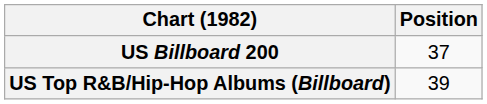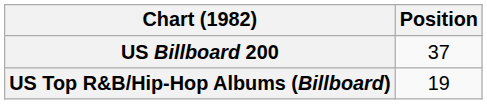US Top R&B/Hip-Hop Albums (Billboard) | Position: 39 -> 19
